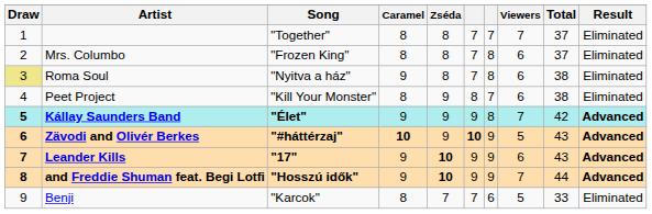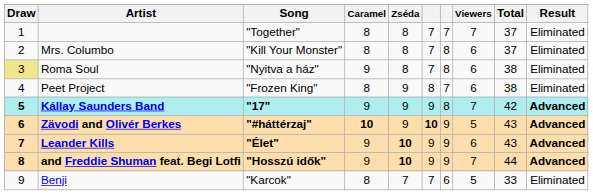Mrs. Columbo | Song: "Frozen King" -> "Kill Your Monster"
Peet Project | Song: "Kill Your Monster" -> "Frozen King"
Kállay Saunders Band | Song: "Élet" -> "17"
Leander Kills | Song: "17" -> "Élet"
